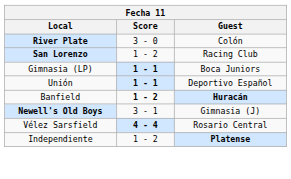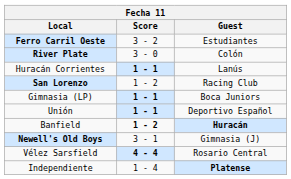+ row: Ferro Carril Oeste | 3 - 2 | Estudiantes
+ row: Huracán Corrientes | 1 - 1 | Lanús
Independiente | Score: 1 - 2 -> 1 - 4
